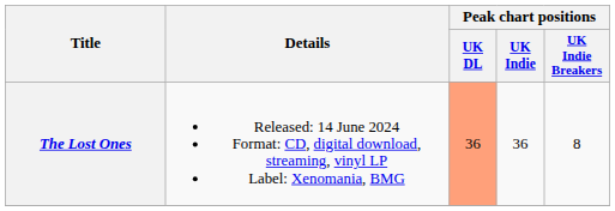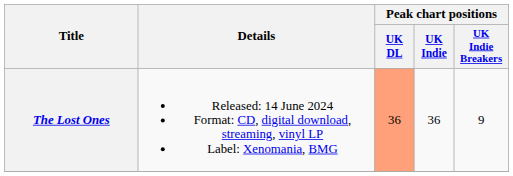The Lost Ones | Peak chart positions / UK Indie Breakers: 8 -> 9
